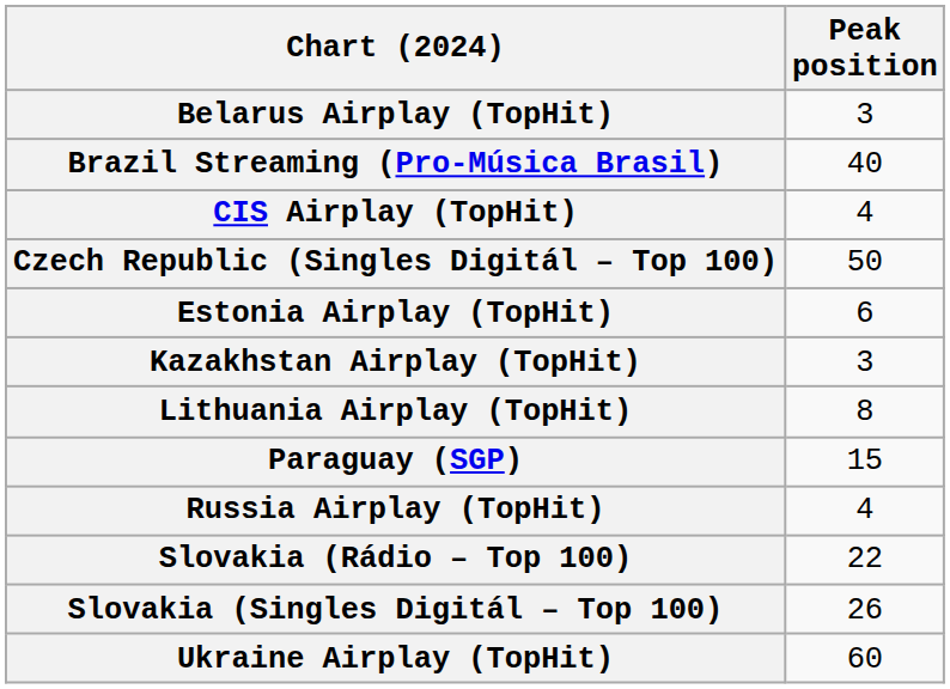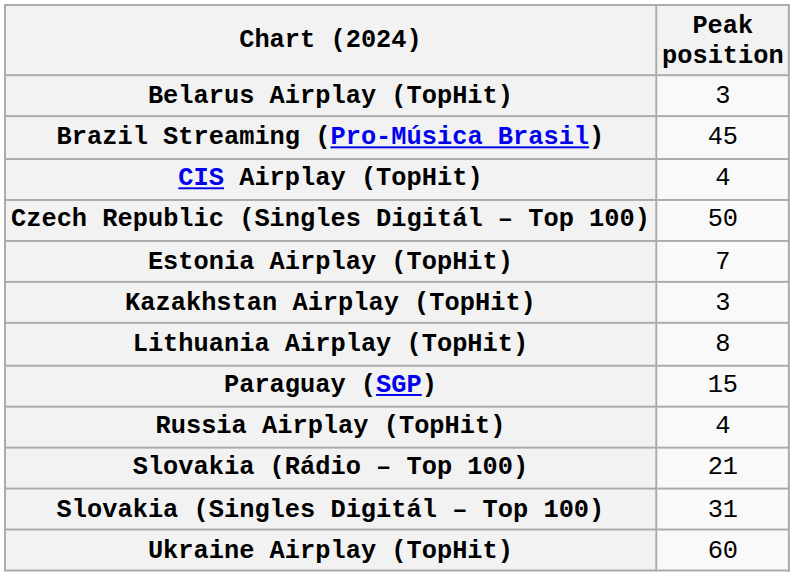Brazil Streaming (Pro-Música Brasil) | Peak position: 40 -> 45
Estonia Airplay (TopHit) | Peak position: 6 -> 7
Slovakia (Rádio – Top 100) | Peak position: 22 -> 21
Slovakia (Singles Digitál – Top 100) | Peak position: 26 -> 31
